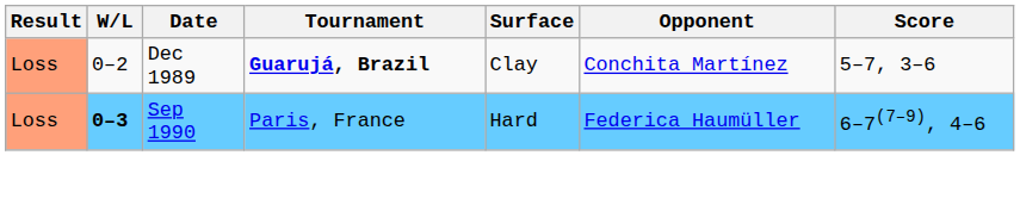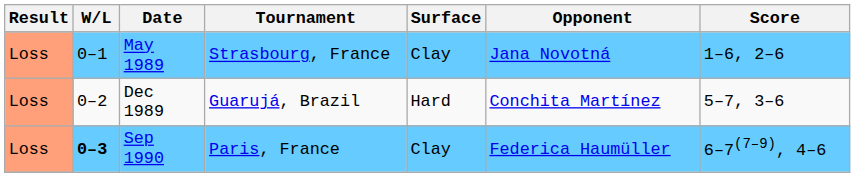+ row: Loss | 0–1 | May 1989 | Strasbourg, France | Clay | Jana Novotná | 1–6, 2–6
Dec 1989 | Tournament: bold -> normal
Dec 1989 | Surface: Clay -> Hard
Sep 1990 | Surface: Hard -> Clay
